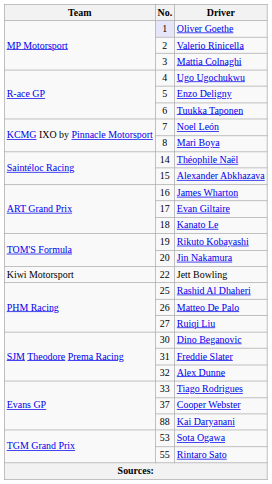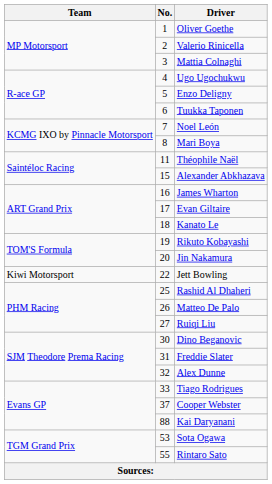Oliver Goethe | No.: lavender background -> no background
Théophile Naël | No.: 14 -> 11
